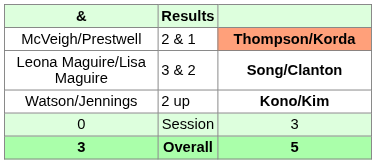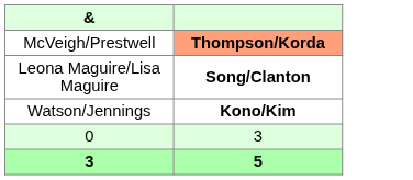- column: Results | 2 & 1 | 3 & 2 | 2 up | Session | Overall
